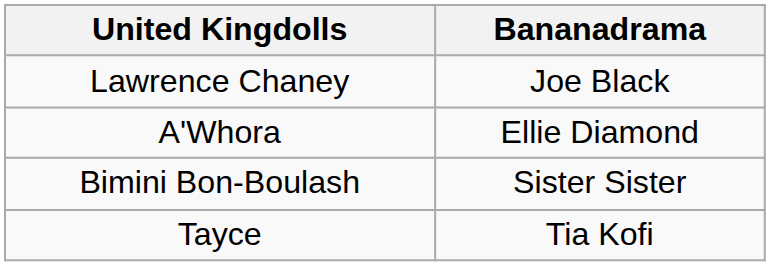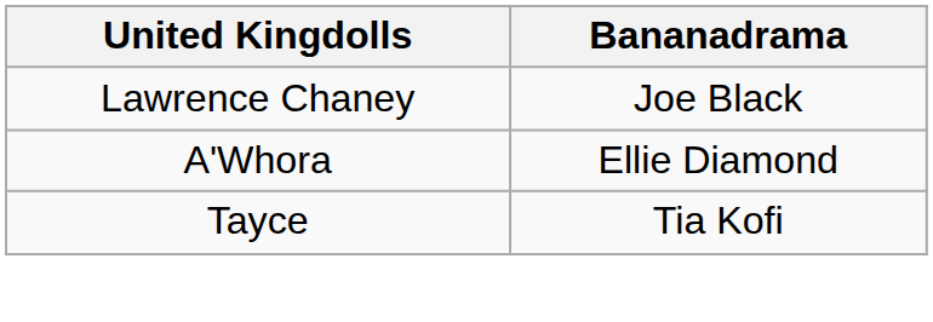- row: Bimini Bon-Boulash | Sister Sister
